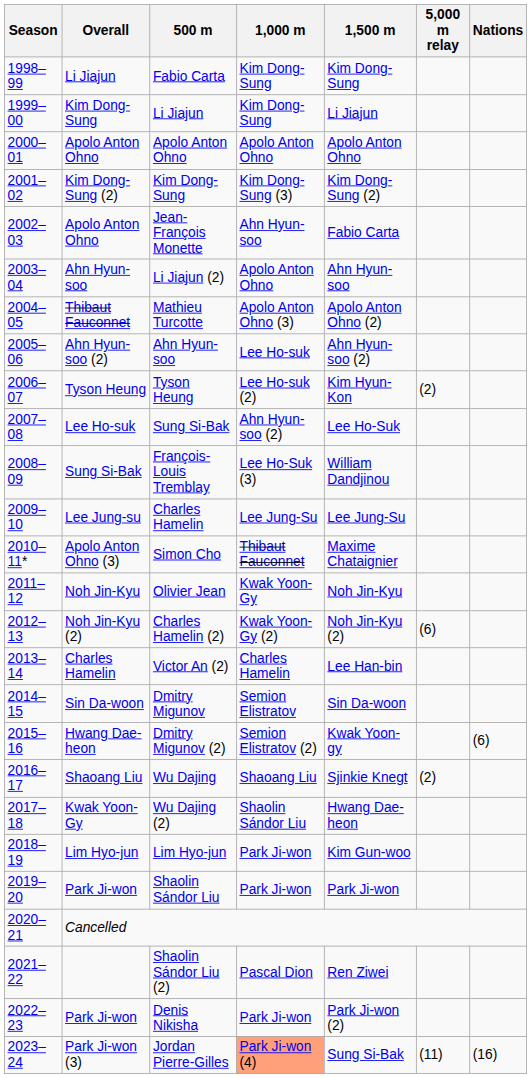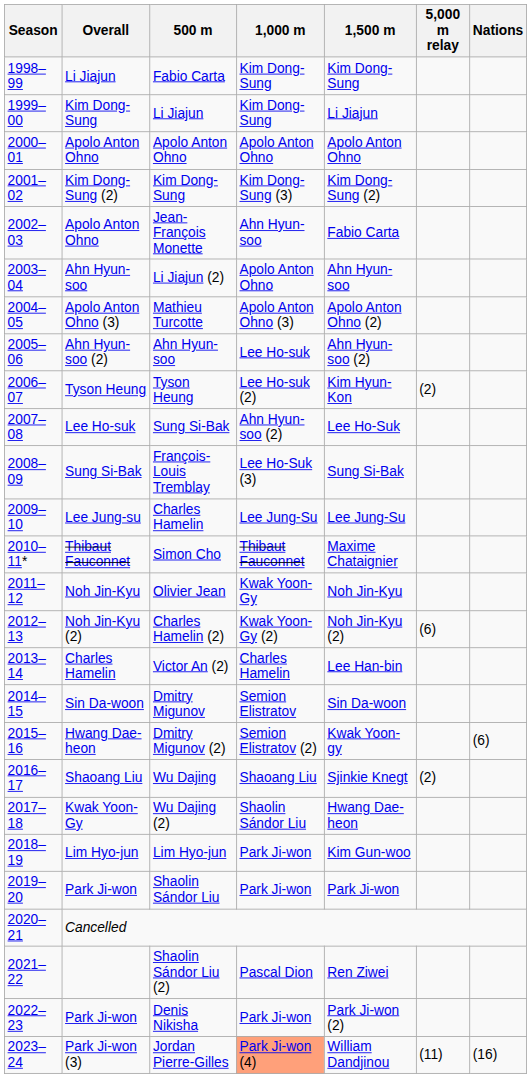Mathieu Turcotte | Overall: Thibaut Fauconnet -> Apolo Anton Ohno (3)
François-Louis Tremblay | 1,500 m: William Dandjinou -> Sung Si-Bak
Simon Cho | Overall: Apolo Anton Ohno (3) -> Thibaut Fauconnet
Jordan Pierre-Gilles | 1,500 m: Sung Si-Bak -> William Dandjinou
